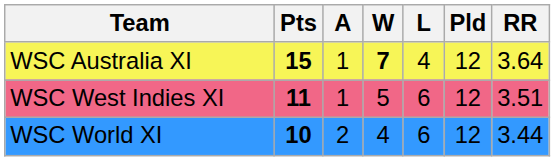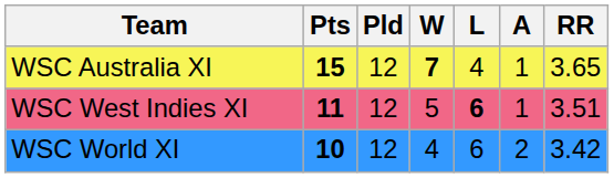columns swapped: Pld <-> A
WSC Australia XI | RR: 3.64 -> 3.65
WSC West Indies XI | L: normal -> bold
WSC World XI | RR: 3.44 -> 3.42
